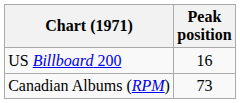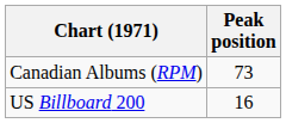rows swapped: Canadian Albums (RPM) <-> US Billboard 200
